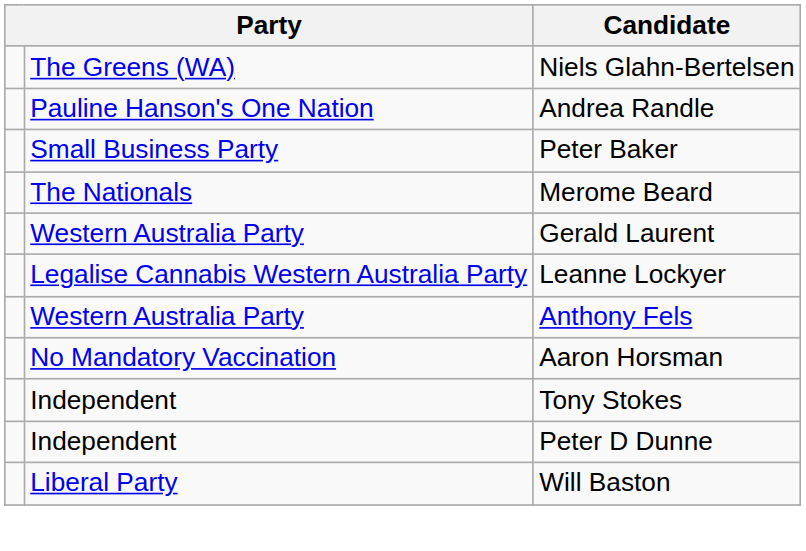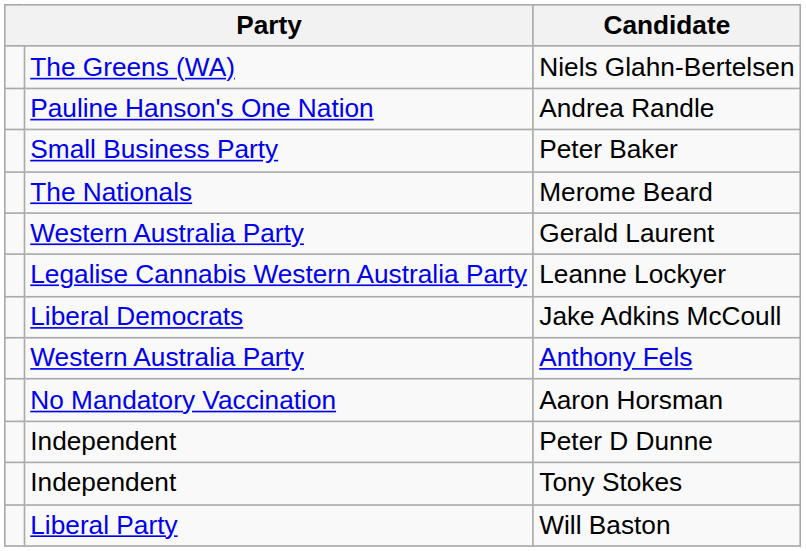+ row: Liberal Democrats | Jake Adkins McCoull
rows swapped: Peter D Dunne <-> Tony Stokes
